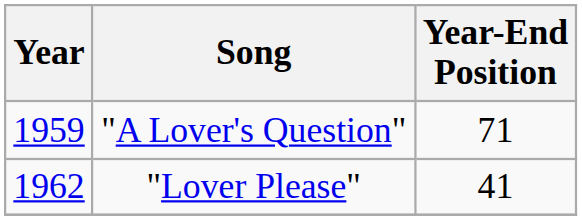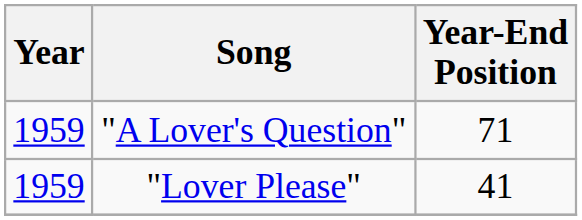"Lover Please" | Year: 1962 -> 1959
